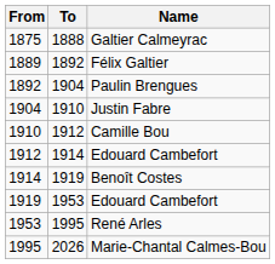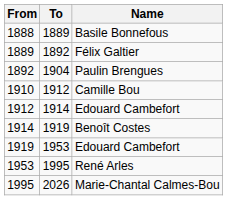- row: 1875 | 1888 | Galtier Calmeyrac
+ row: 1888 | 1889 | Basile Bonnefous
- row: 1904 | 1910 | Justin Fabre
